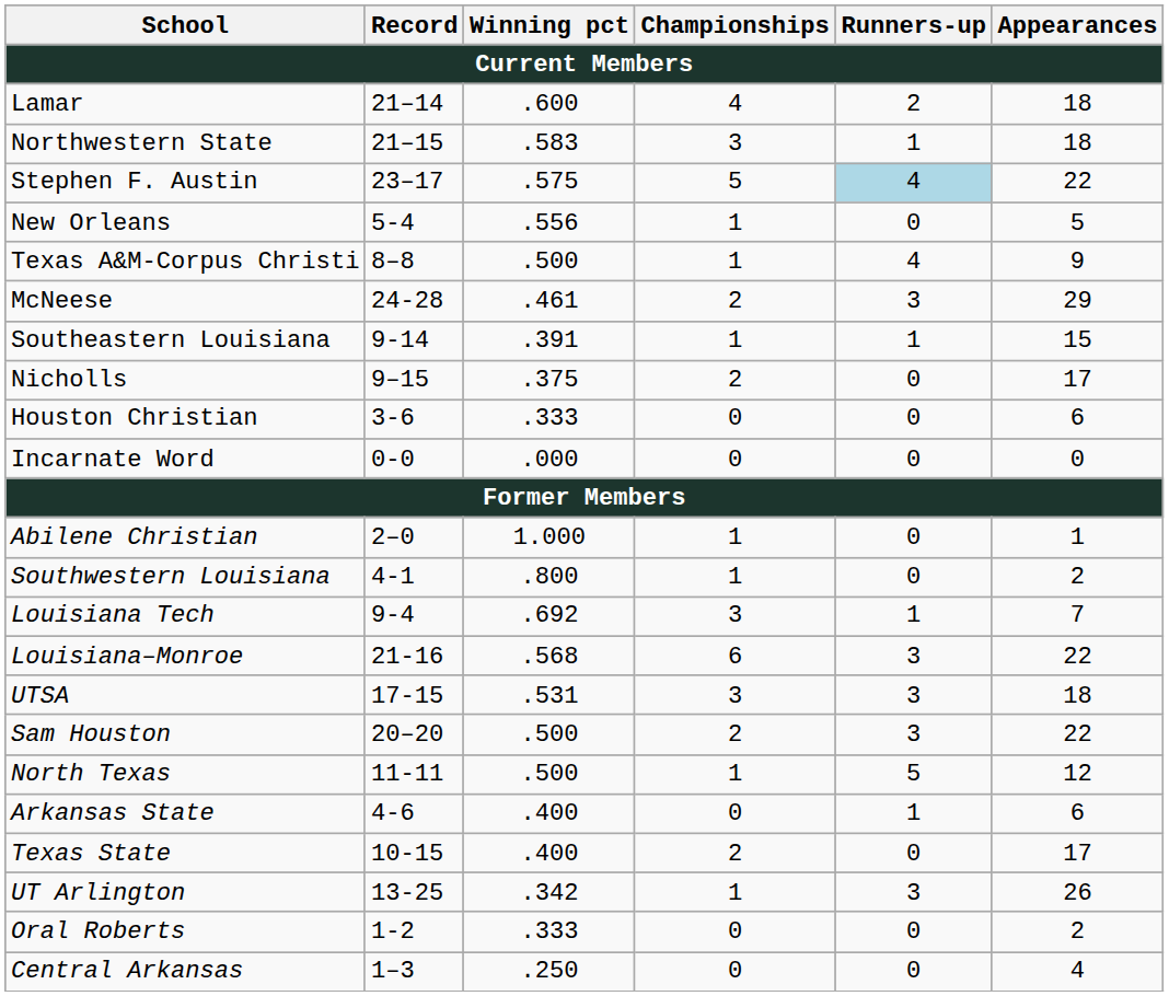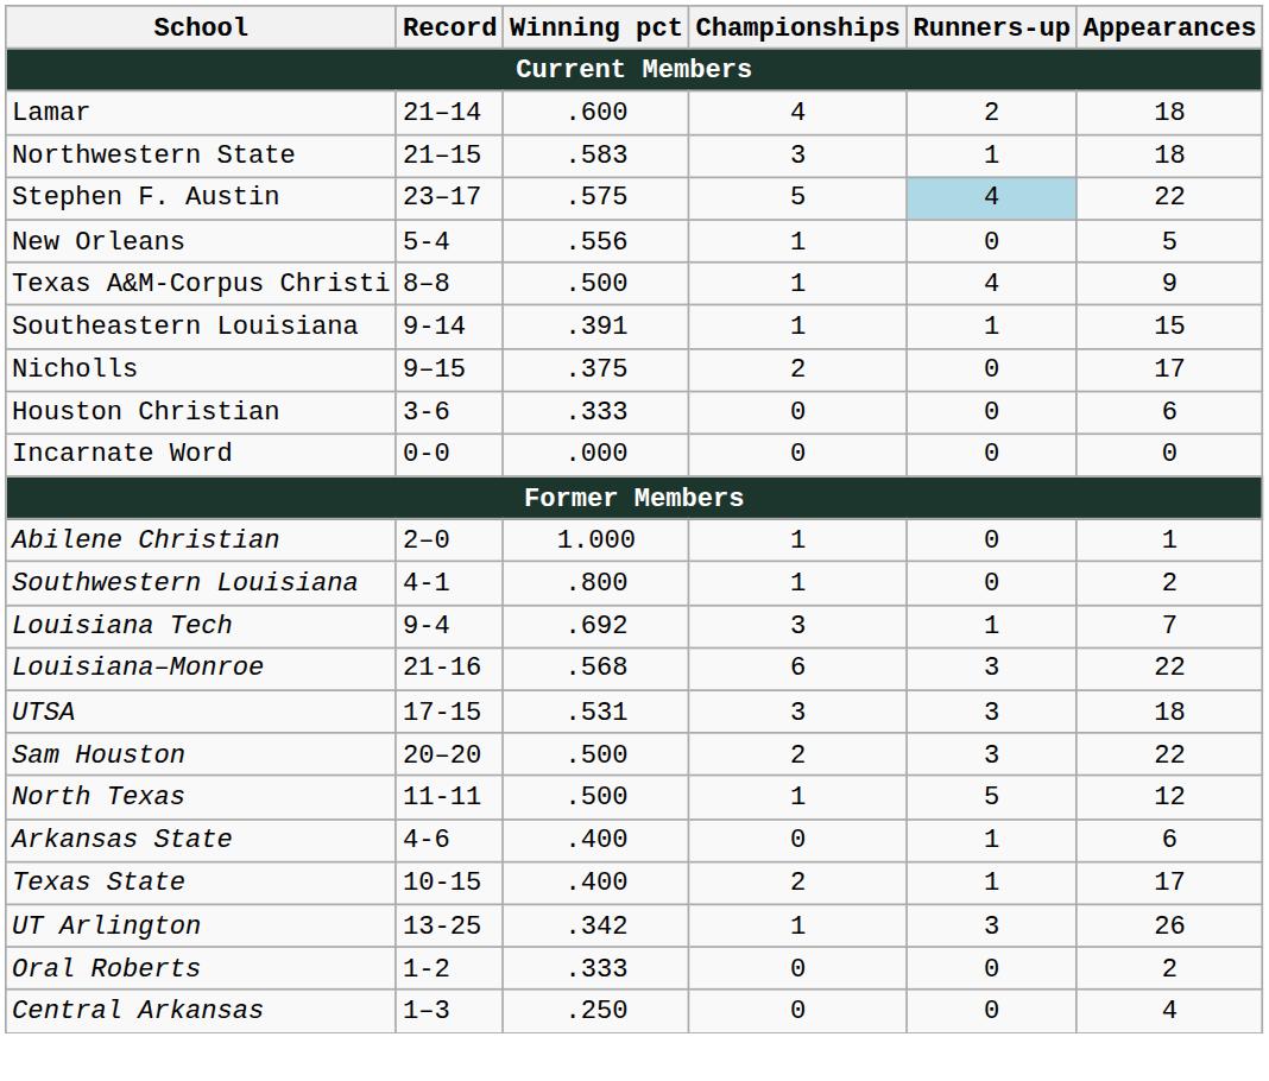- row: McNeese | 24-28 | .461 | 2 | 3 | 29
Texas State | Runners-up: 0 -> 1
